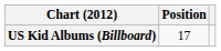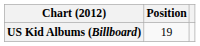US Kid Albums (Billboard) | Position: 17 -> 19
